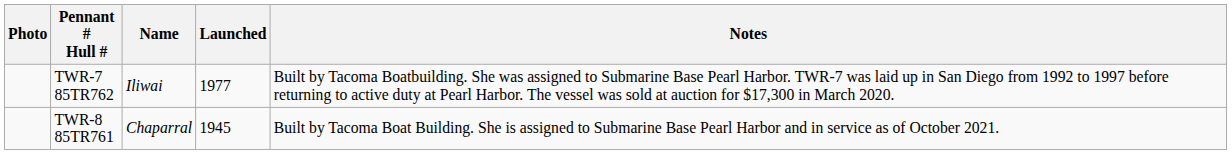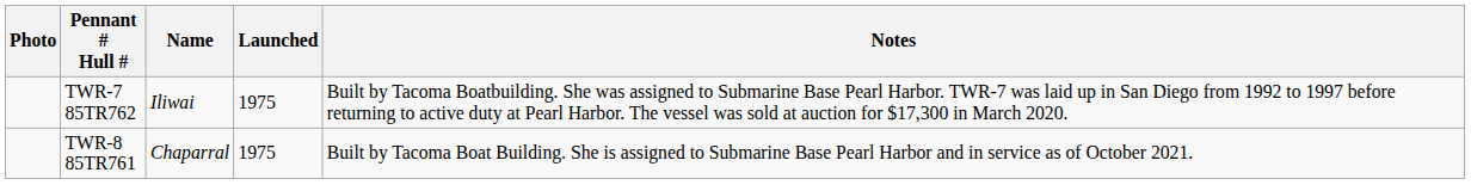TWR-7 85TR762 | Launched: 1977 -> 1975
TWR-8 85TR761 | Launched: 1945 -> 1975
